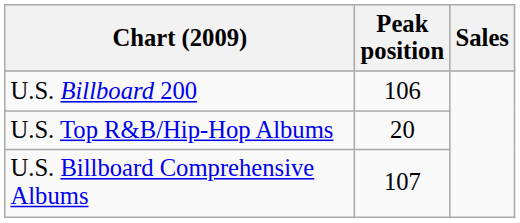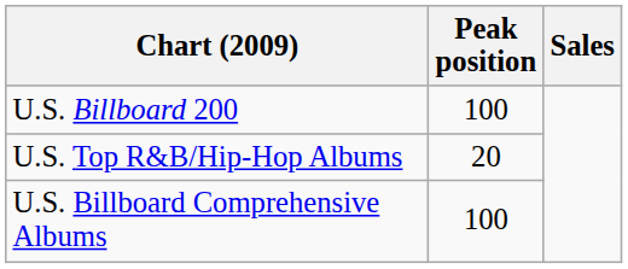U.S. Billboard 200 | Peak position: 106 -> 100
U.S. Billboard Comprehensive Albums | Peak position: 107 -> 100
